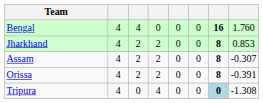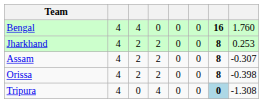Jharkhand | column 8: 0.853 -> 0.253
Orissa | column 8: -0.391 -> -0.398
